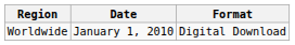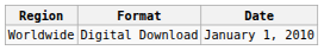columns swapped: Date <-> Format
